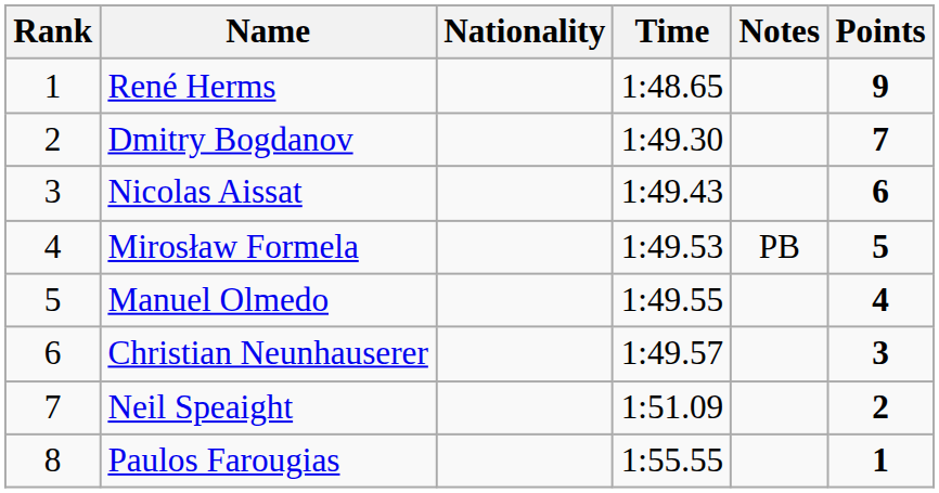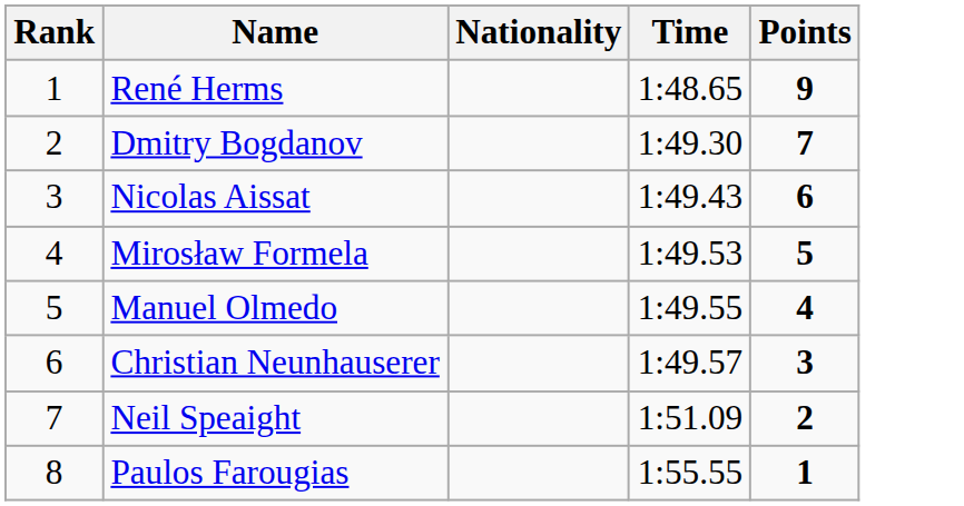- column: Notes | PB
